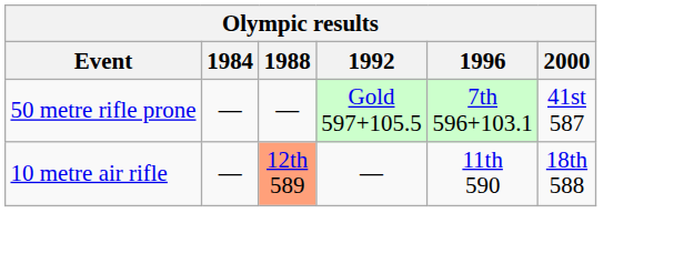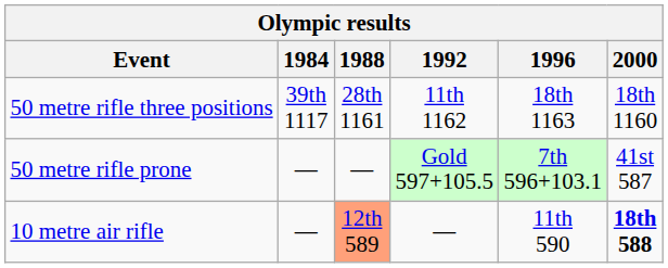+ row: 50 metre rifle three positions | 39th 1117 | 28th 1161 | 11th 1162 | 18th 1163 | 18th 1160
10 metre air rifle | 2000: normal -> bold
